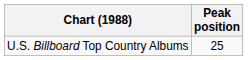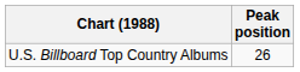U.S. Billboard Top Country Albums | Peak position: 25 -> 26
